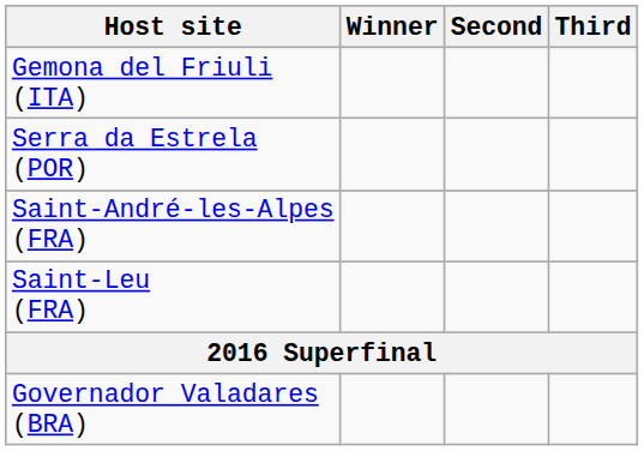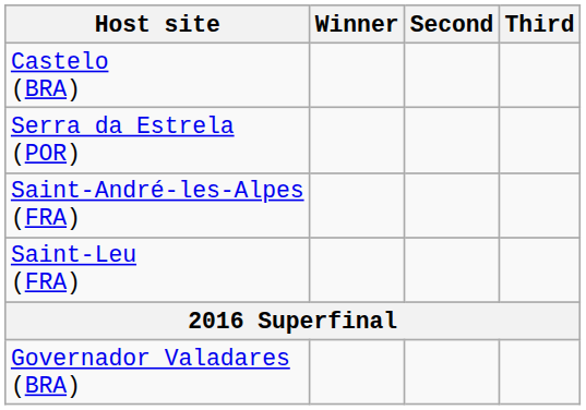+ row: Castelo (BRA)
- row: Gemona del Friuli (ITA)
